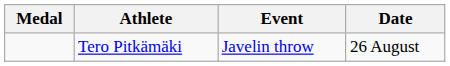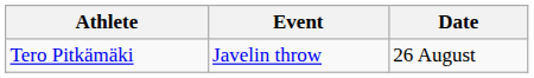- column: Medal
